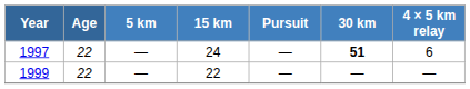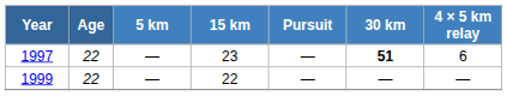1997 | 15 km: 24 -> 23
